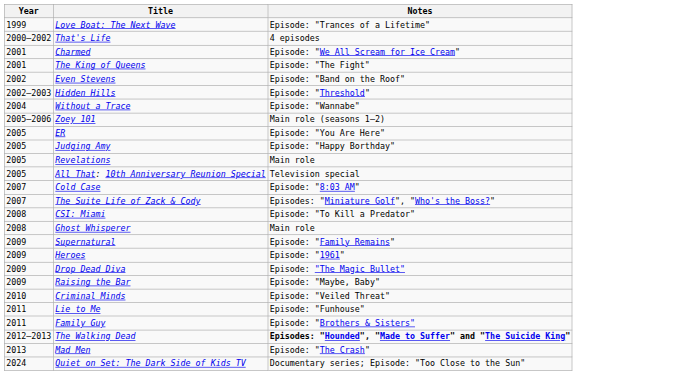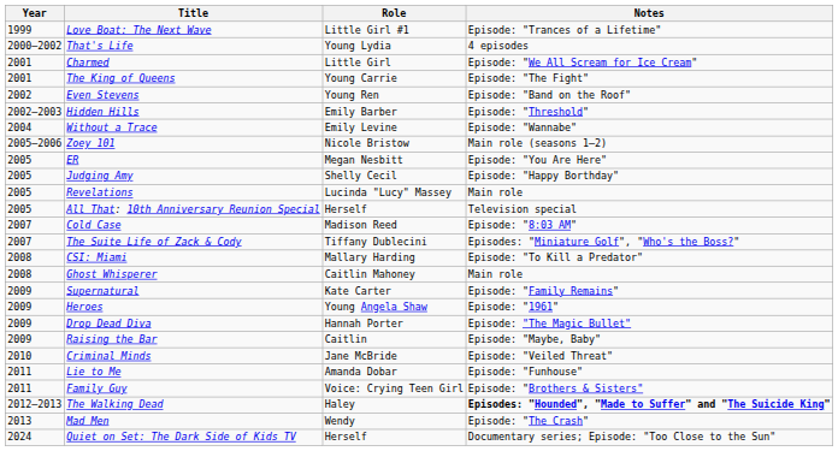+ column: Role | Little Girl #1 | Young Lydia | Little Girl | Young Carrie | Young Ren | Emily Barber | Emily Levine | Nicole Bristow | Megan Nesbitt | Shelly Cecil | Lucinda "Lucy" Massey | Herself | Madison Reed | Tiffany Dublecini | Mallary Harding | Caitlin Mahoney | Kate Carter | Young Angela Shaw | Hannah Porter | Caitlin | Jane McBride | Amanda Dobar | Voice: Crying Teen Girl | Haley | Wendy | Herself
